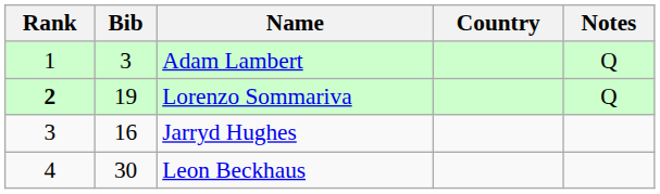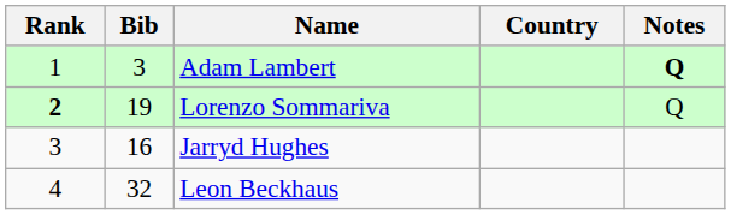Adam Lambert | Notes: normal -> bold
Leon Beckhaus | Bib: 30 -> 32
